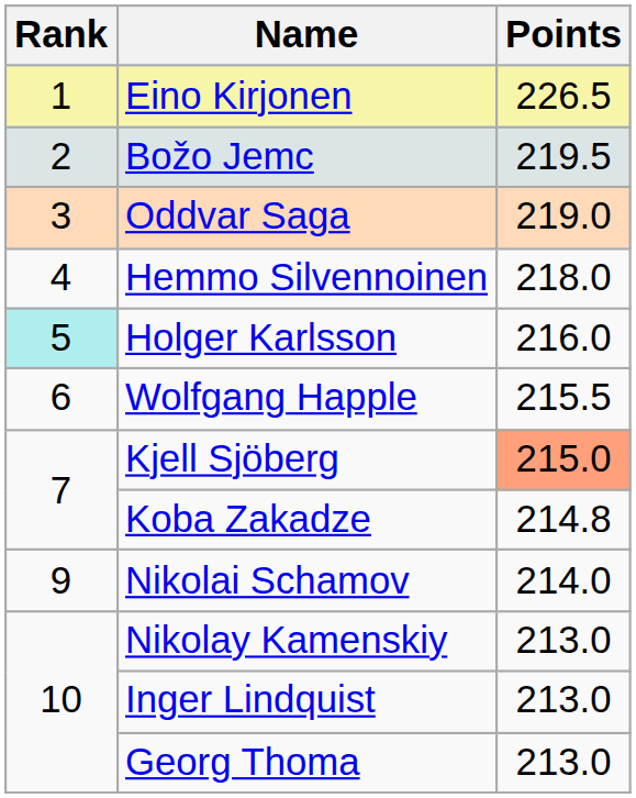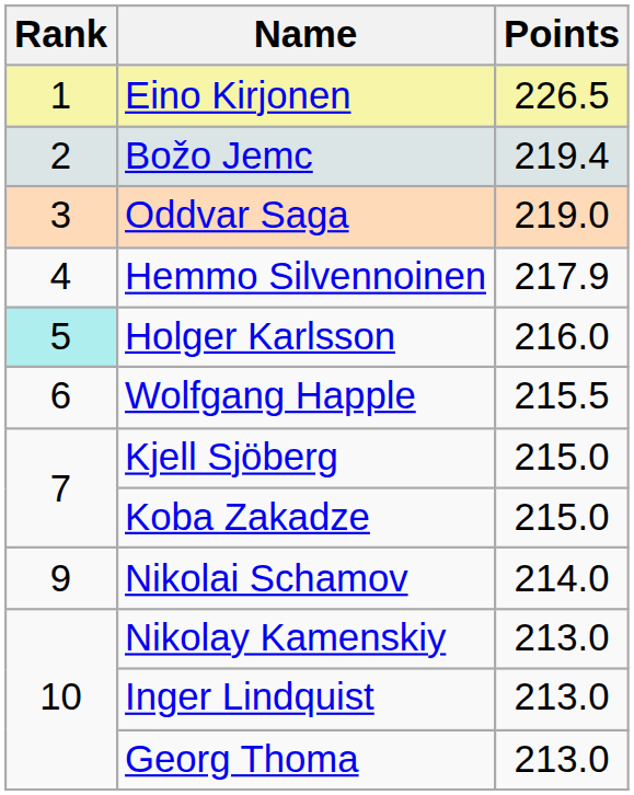Božo Jemc | Points: 219.5 -> 219.4
Hemmo Silvennoinen | Points: 218.0 -> 217.9
Kjell Sjöberg | Points: lightsalmon background -> no background
Koba Zakadze | Points: 214.8 -> 215.0
